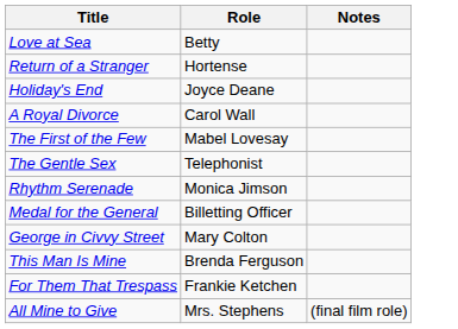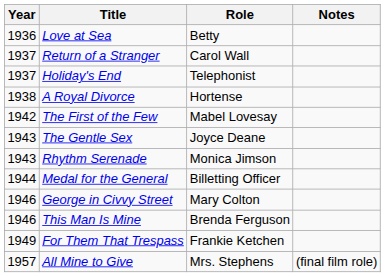+ column: Year | 1936 | 1937 | 1937 | 1938 | 1942 | 1943 | 1943 | 1944 | 1946 | 1946 | 1949 | 1957
Return of a Stranger | Role: Hortense -> Carol Wall
Holiday's End | Role: Joyce Deane -> Telephonist
A Royal Divorce | Role: Carol Wall -> Hortense
The Gentle Sex | Role: Telephonist -> Joyce Deane
